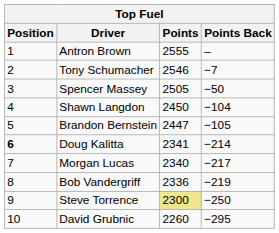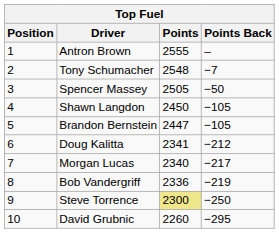Tony Schumacher | Points: 2546 -> 2548
Shawn Langdon | Points Back: −104 -> −105
Doug Kalitta | Position: bold -> normal
Doug Kalitta | Points Back: −214 -> −212
